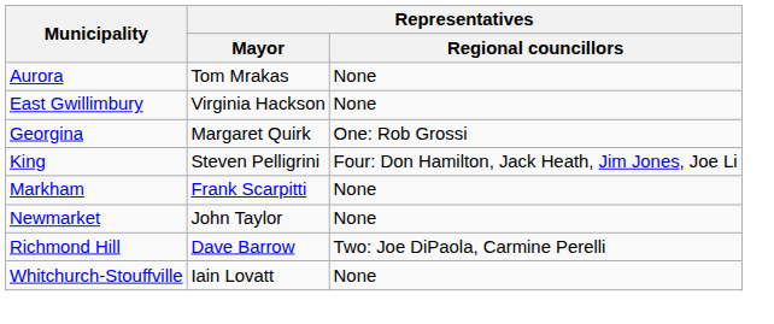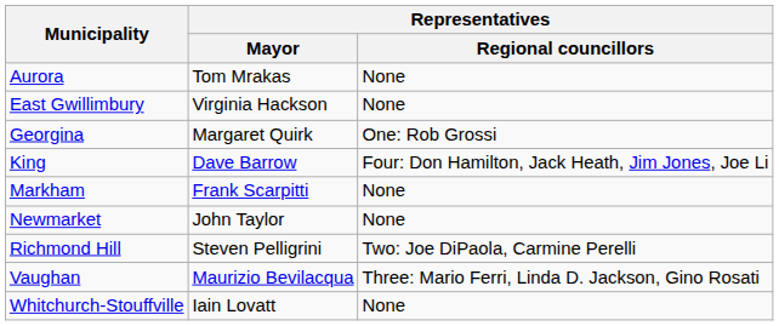King | Representatives / Mayor: Steven Pelligrini -> Dave Barrow
Richmond Hill | Representatives / Mayor: Dave Barrow -> Steven Pelligrini
+ row: Vaughan | Maurizio Bevilacqua | Three: Mario Ferri, Linda D. Jackson, Gino Rosati
